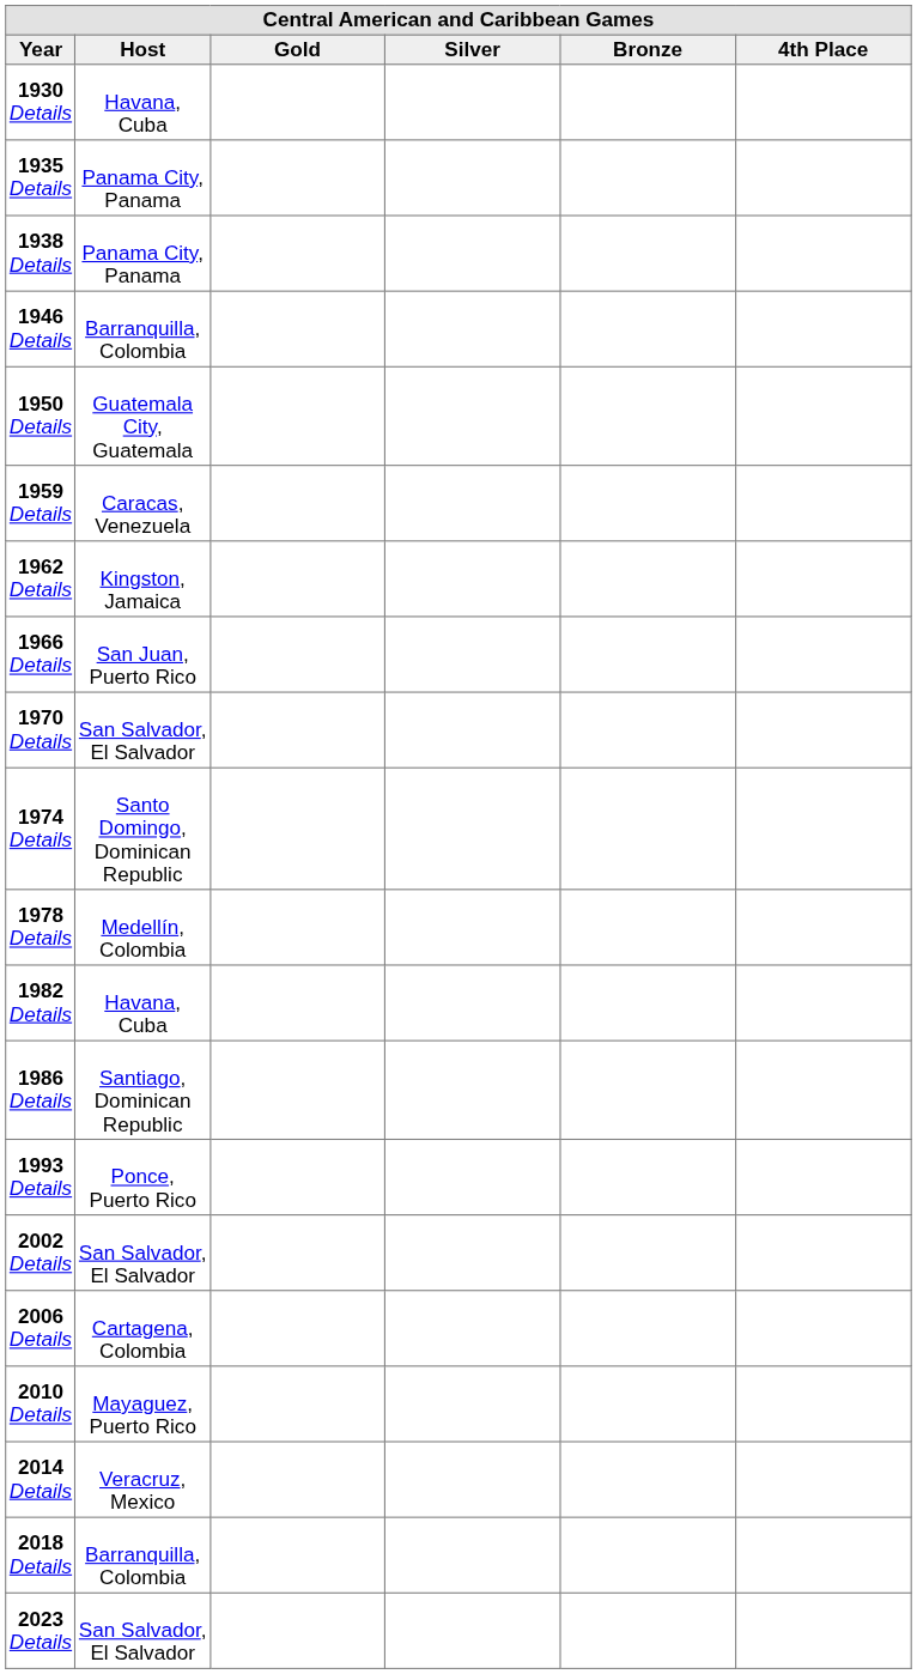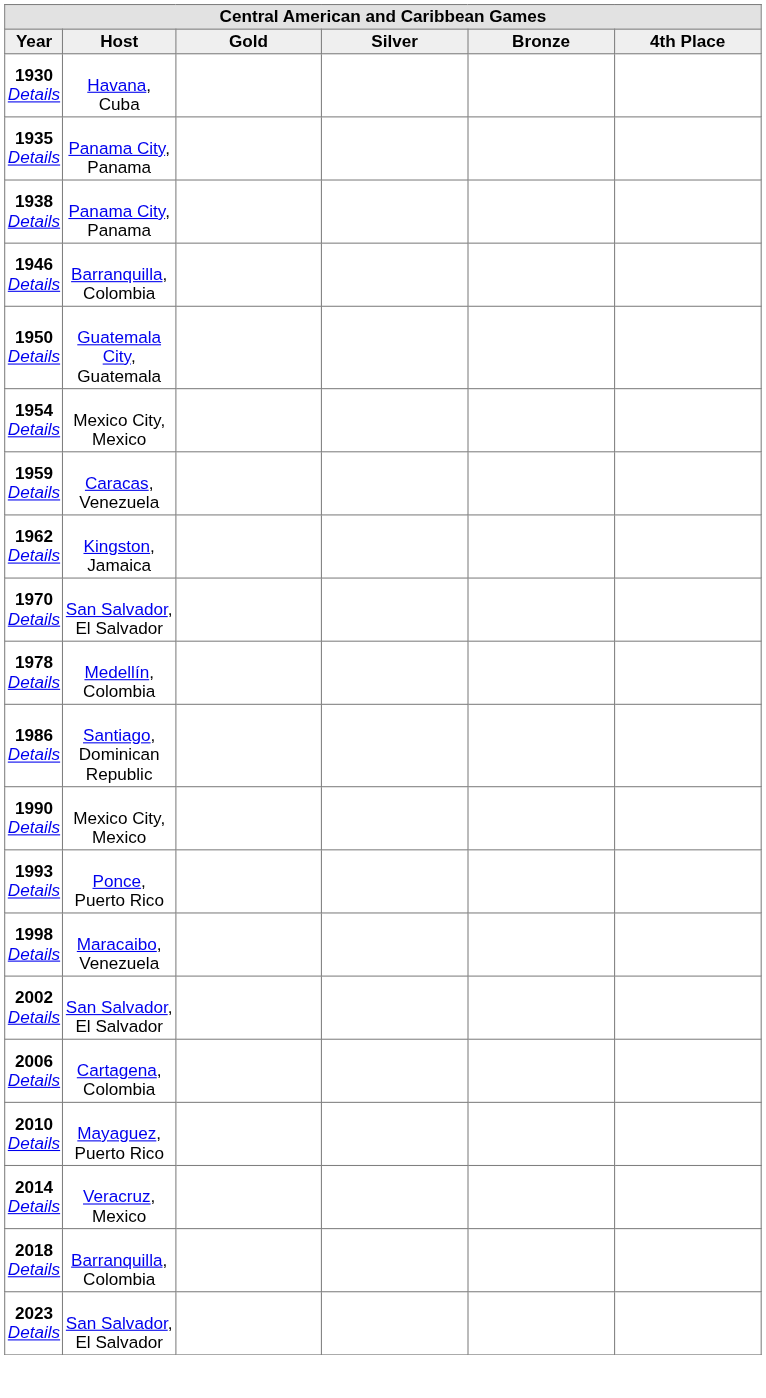+ row: 1954 Details | Mexico City, Mexico
- row: 1966 Details | San Juan, Puerto Rico
- row: 1974 Details | Santo Domingo, Dominican Republic
- row: 1982 Details | Havana, Cuba
+ row: 1990 Details | Mexico City, Mexico
+ row: 1998 Details | Maracaibo, Venezuela
